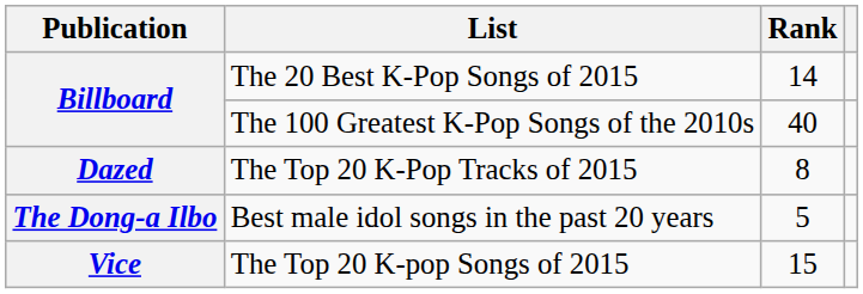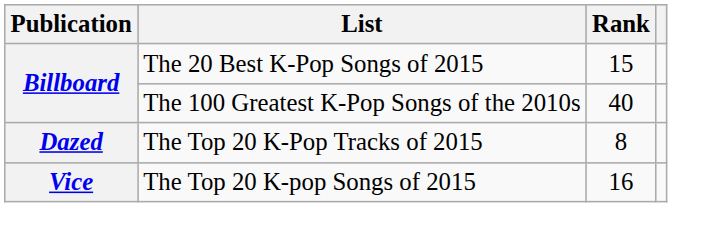The 20 Best K-Pop Songs of 2015 | Rank: 14 -> 15
- row: The Dong-a Ilbo | Best male idol songs in the past 20 years | 5
The Top 20 K-pop Songs of 2015 | Rank: 15 -> 16
